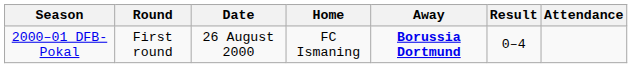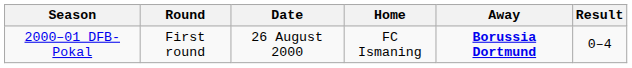- column: Attendance
